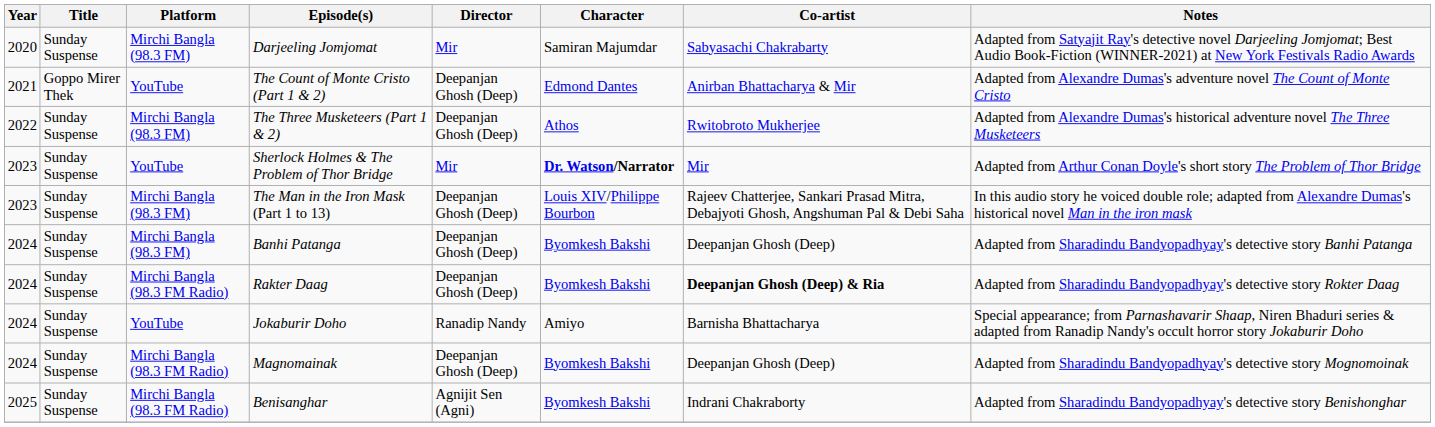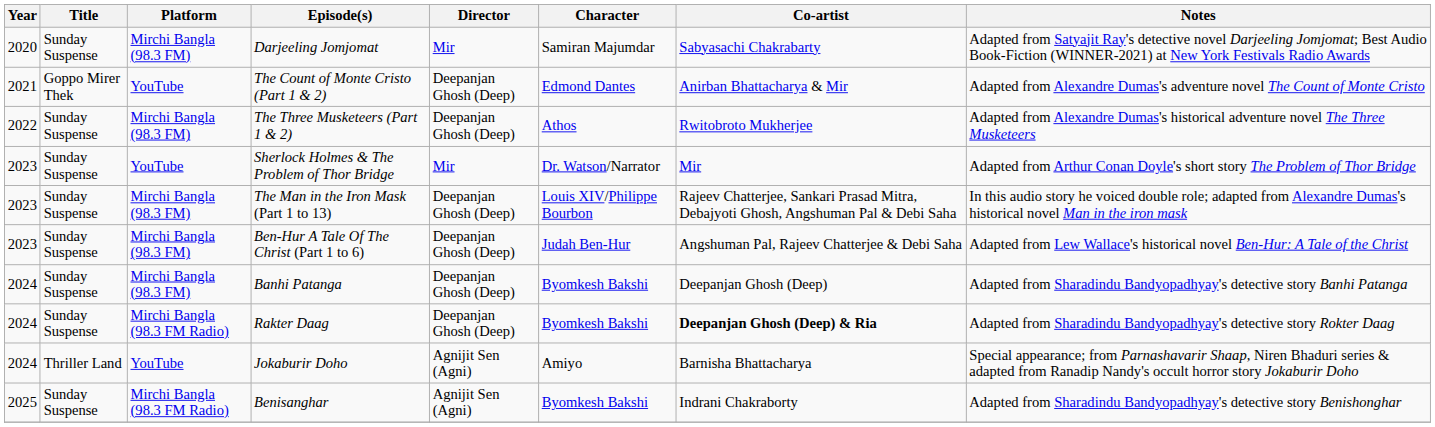Sherlock Holmes & The Problem of Thor Bridge | Character: bold -> normal
+ row: 2023 | Sunday Suspense | Mirchi Bangla (98.3 FM) | Ben-Hur A Tale Of The Christ (Part 1 to 6) | Deepanjan Ghosh (Deep) | Judah Ben-Hur | Angshuman Pal, Rajeev Chatterjee & Debi Saha | Adapted from Lew Wallace's historical novel Ben-Hur: A Tale of the Christ
Jokaburir Doho | Title: Sunday Suspense -> Thriller Land
Jokaburir Doho | Director: Ranadip Nandy -> Agnijit Sen (Agni)
- row: 2024 | Sunday Suspense | Mirchi Bangla (98.3 FM Radio) | Magnomainak | Deepanjan Ghosh (Deep) | Byomkesh Bakshi | Deepanjan Ghosh (Deep) | Adapted from Sharadindu Bandyopadhyay's detective story Mognomoinak
